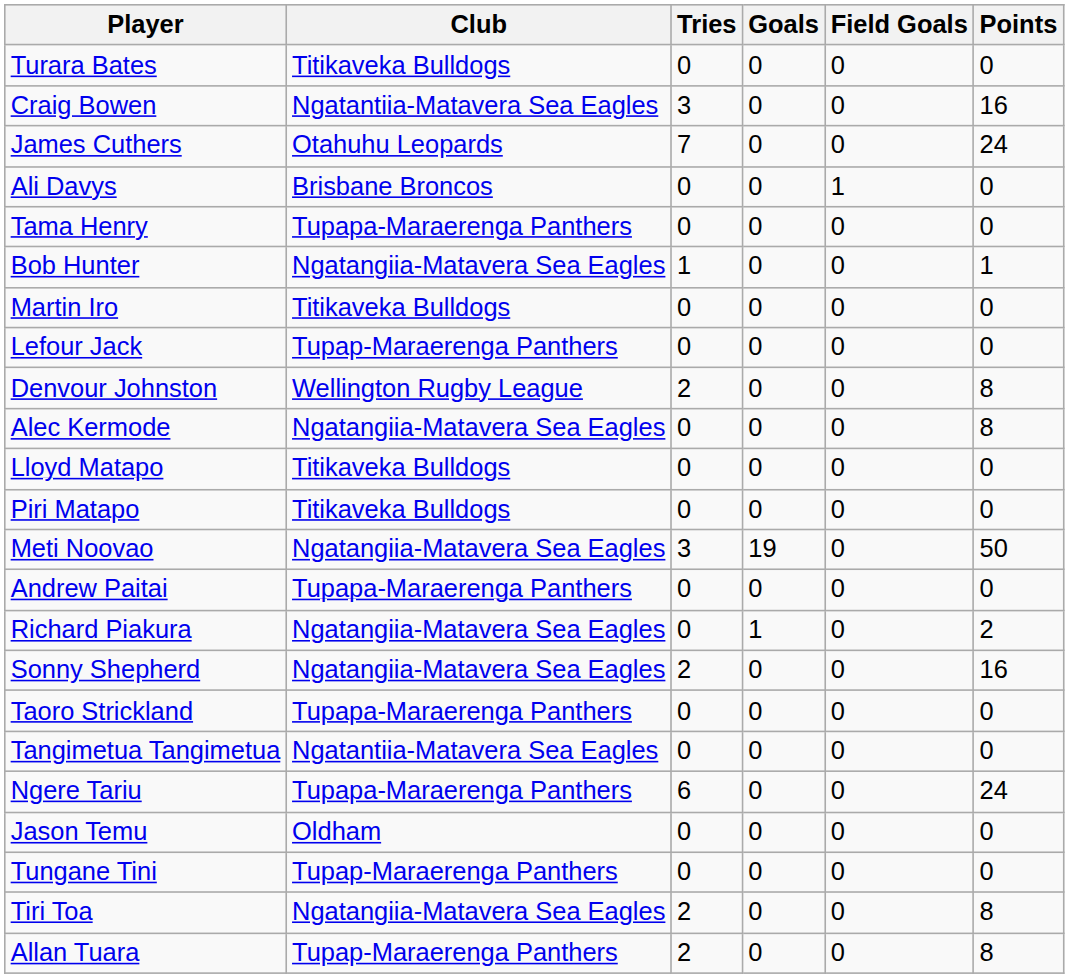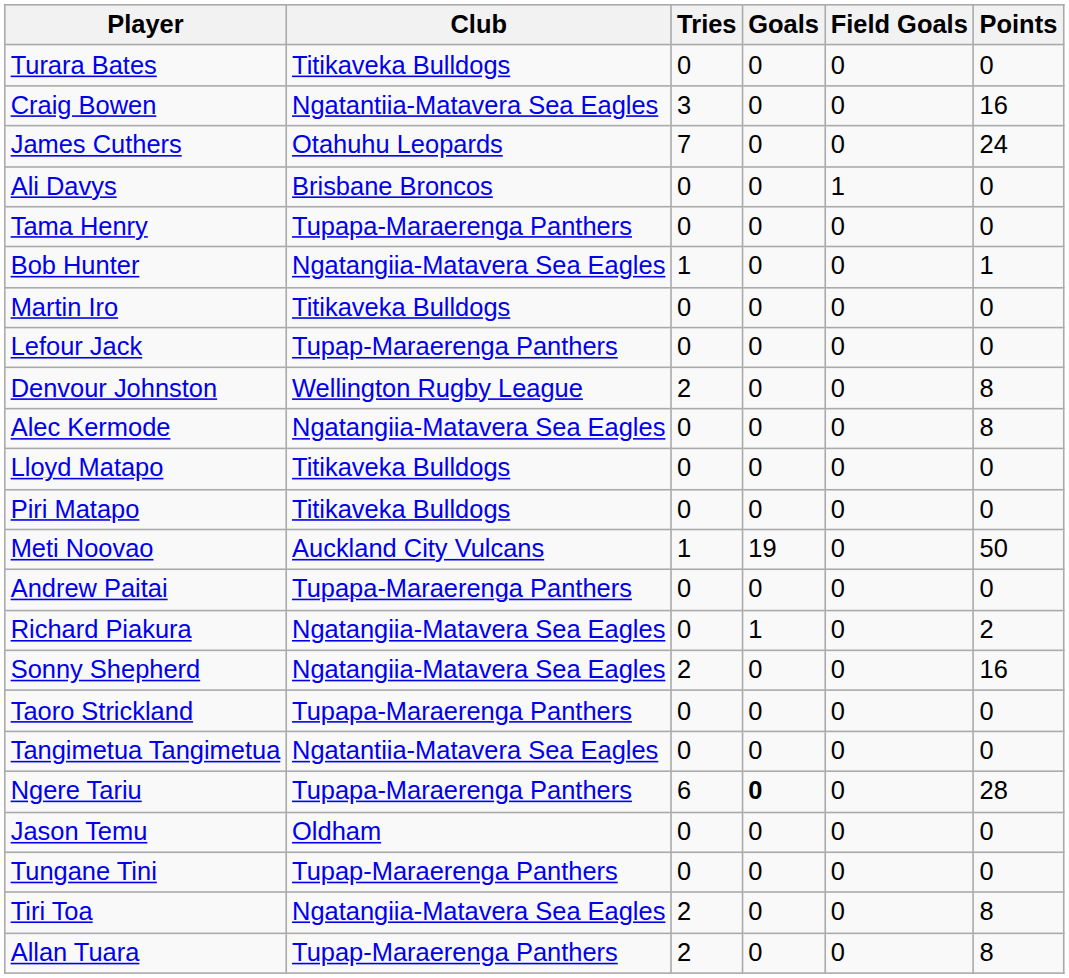Meti Noovao | Club: Ngatangiia-Matavera Sea Eagles -> Auckland City Vulcans
Meti Noovao | Tries: 3 -> 1
Ngere Tariu | Goals: normal -> bold
Ngere Tariu | Points: 24 -> 28
